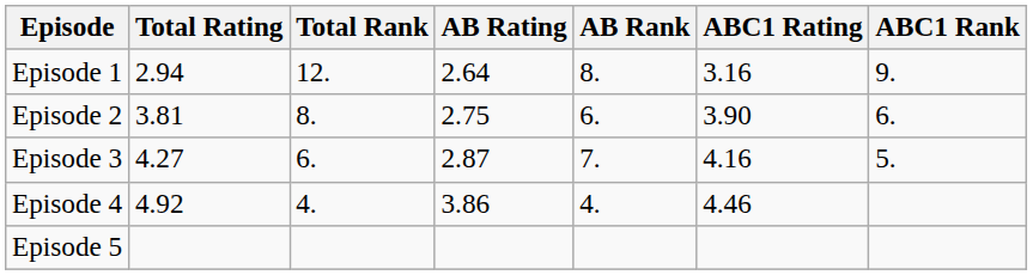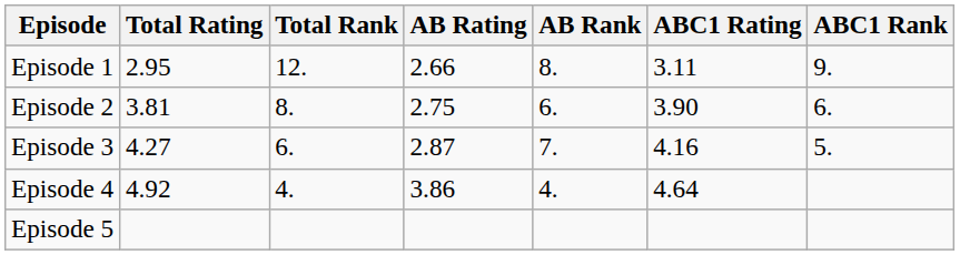Episode 1 | Total Rating: 2.94 -> 2.95
Episode 1 | AB Rating: 2.64 -> 2.66
Episode 1 | ABC1 Rating: 3.16 -> 3.11
Episode 4 | ABC1 Rating: 4.46 -> 4.64
